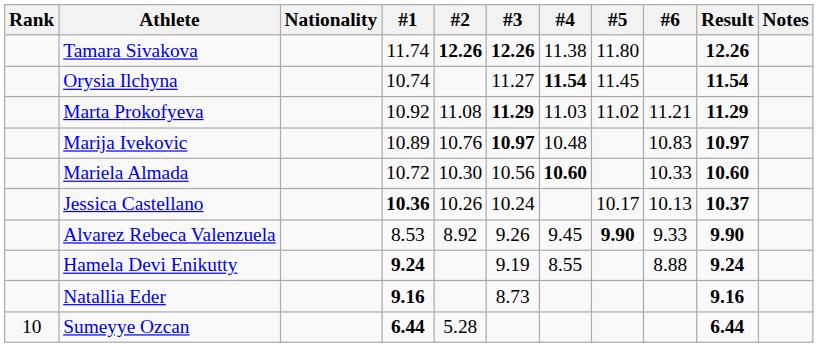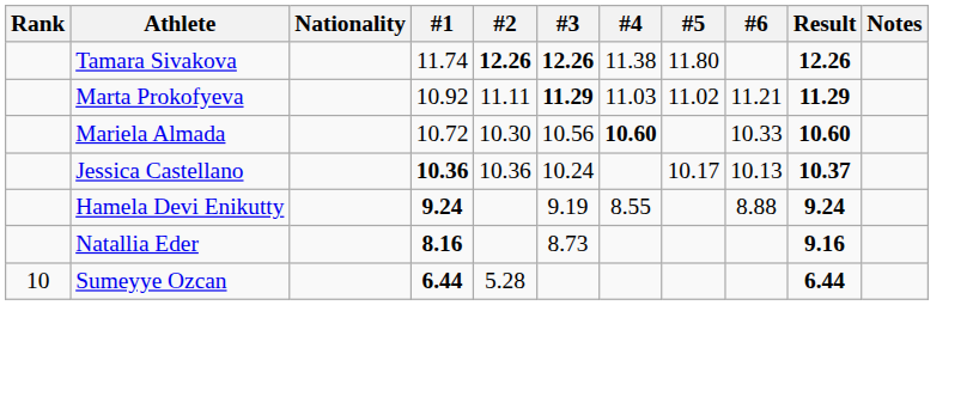- row: Orysia Ilchyna | 10.74 | 11.27 | 11.54 | 11.45 | 11.54
Marta Prokofyeva | #2: 11.08 -> 11.11
- row: Marija Ivekovic | 10.89 | 10.76 | 10.97 | 10.48 | 10.83 | 10.97
Jessica Castellano | #2: 10.26 -> 10.36
- row: Alvarez Rebeca Valenzuela | 8.53 | 8.92 | 9.26 | 9.45 | 9.90 | 9.33 | 9.90
Natallia Eder | #1: 9.16 -> 8.16
